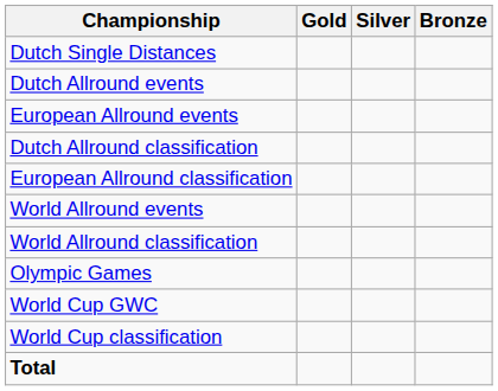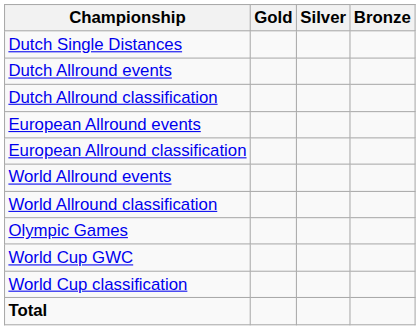rows swapped: Dutch Allround classification <-> European Allround events
